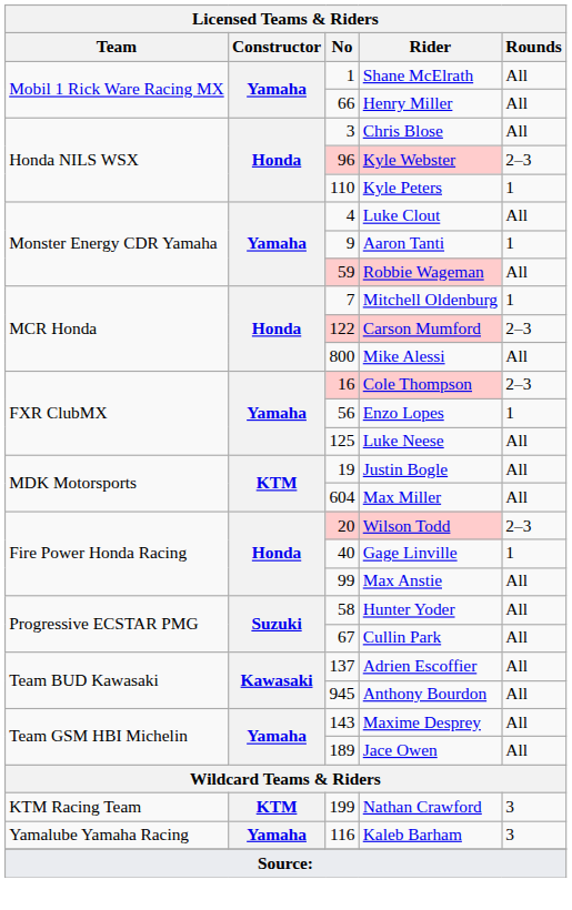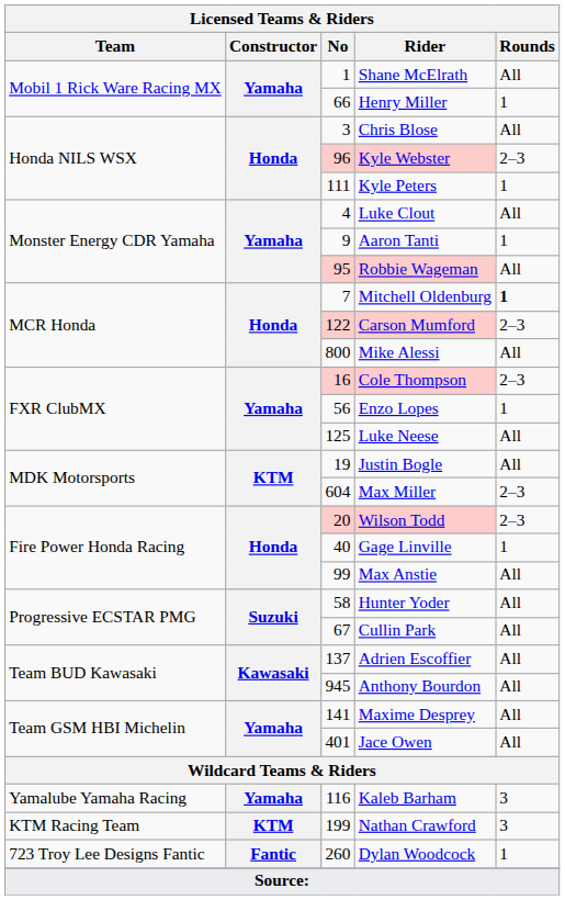Henry Miller | Rounds: All -> 1
Kyle Peters | No: 110 -> 111
Robbie Wageman | No: 59 -> 95
Mitchell Oldenburg | Rounds: normal -> bold
Max Miller | Rounds: All -> 2–3
Maxime Desprey | No: 143 -> 141
Jace Owen | No: 189 -> 401
rows swapped: Kaleb Barham <-> Nathan Crawford
+ row: 723 Troy Lee Designs Fantic | Fantic | 260 | Dylan Woodcock | 1
